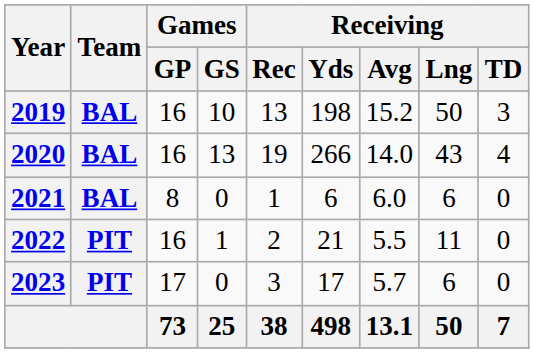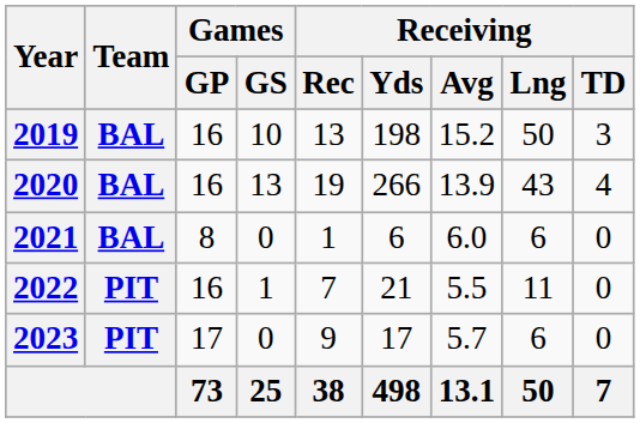2020 | Receiving / Avg: 14.0 -> 13.9
2022 | Receiving / Rec: 2 -> 7
2023 | Receiving / Rec: 3 -> 9
